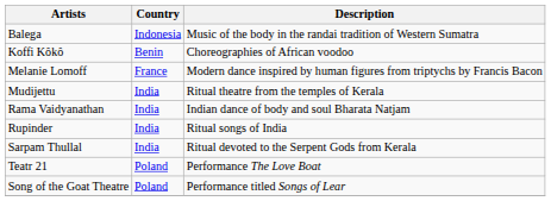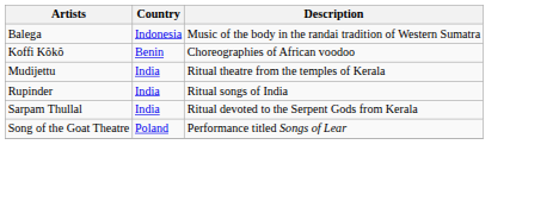- row: Melanie Lomoff | France | Modern dance inspired by human figures from triptychs by Francis Bacon
- row: Rama Vaidyanathan | India | Indian dance of body and soul Bharata Natjam
- row: Teatr 21 | Poland | Performance The Love Boat
